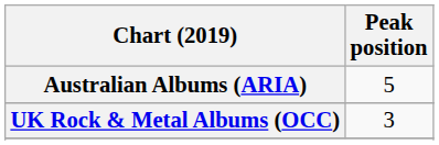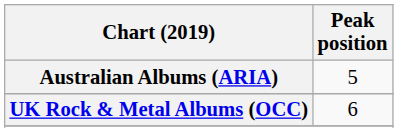UK Rock & Metal Albums (OCC) | Peak position: 3 -> 6
